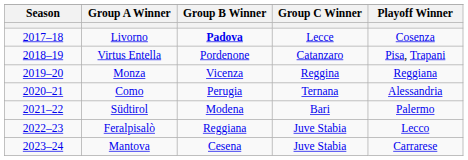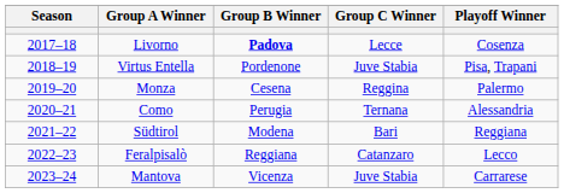Virtus Entella | Group C Winner: Catanzaro -> Juve Stabia
Monza | Group B Winner: Vicenza -> Cesena
Monza | Playoff Winner: Reggiana -> Palermo
Südtirol | Playoff Winner: Palermo -> Reggiana
Feralpisalò | Group C Winner: Juve Stabia -> Catanzaro
Mantova | Group B Winner: Cesena -> Vicenza
